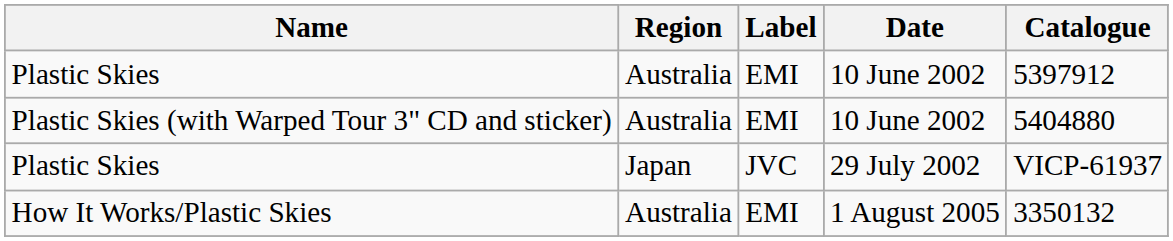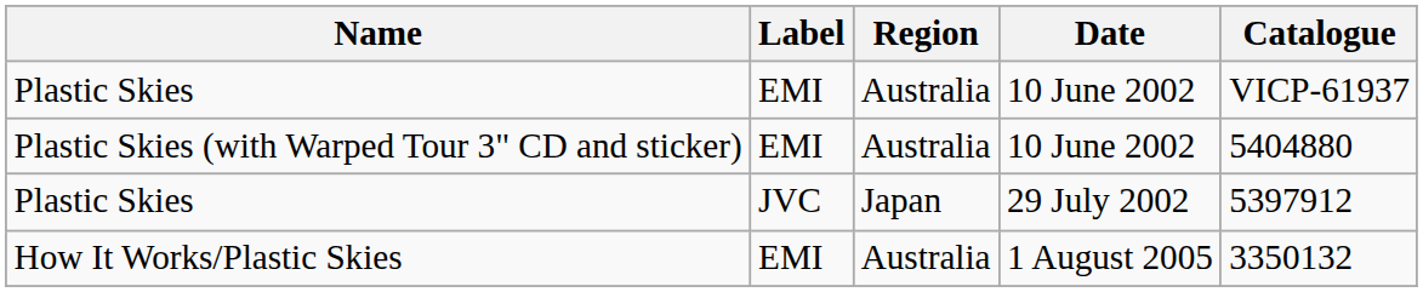columns swapped: Region <-> Label
Plastic Skies / 10 June 2002 | Catalogue: 5397912 -> VICP-61937
Plastic Skies / 29 July 2002 | Catalogue: VICP-61937 -> 5397912
